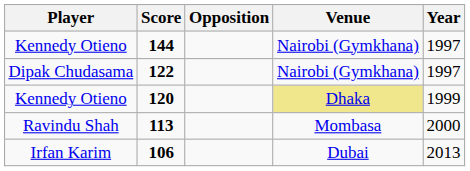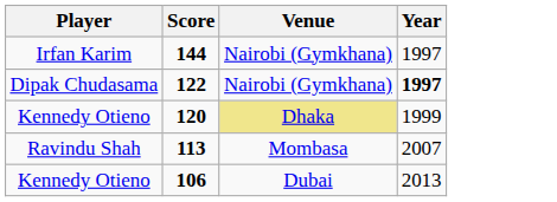- column: Opposition
144 | Player: Kennedy Otieno -> Irfan Karim
122 | Year: normal -> bold
113 | Year: 2000 -> 2007
106 | Player: Irfan Karim -> Kennedy Otieno
